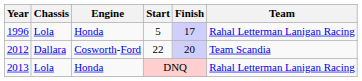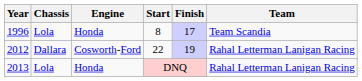1996 | Start: 5 -> 8
1996 | Team: Rahal Letterman Lanigan Racing -> Team Scandia
2012 | Finish: 20 -> 19
2012 | Team: Team Scandia -> Rahal Letterman Lanigan Racing
